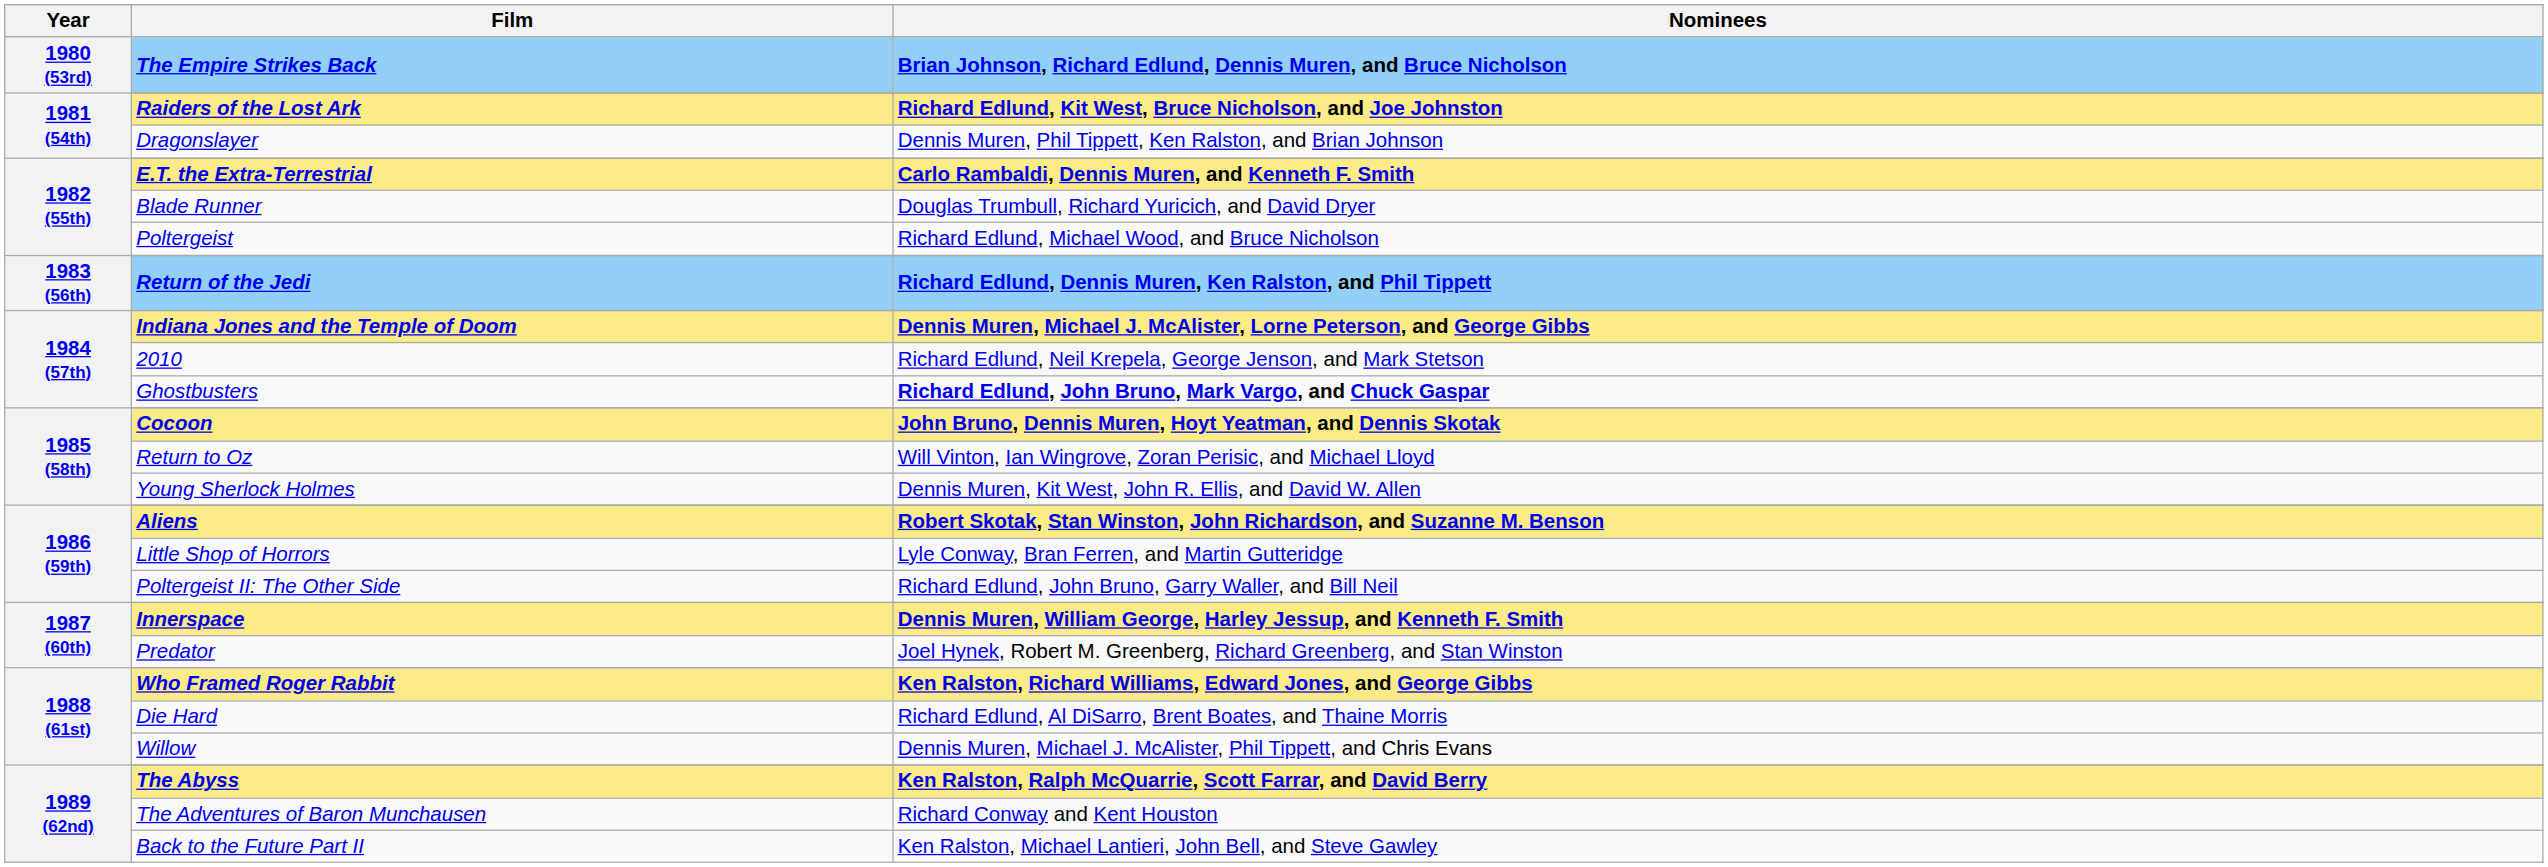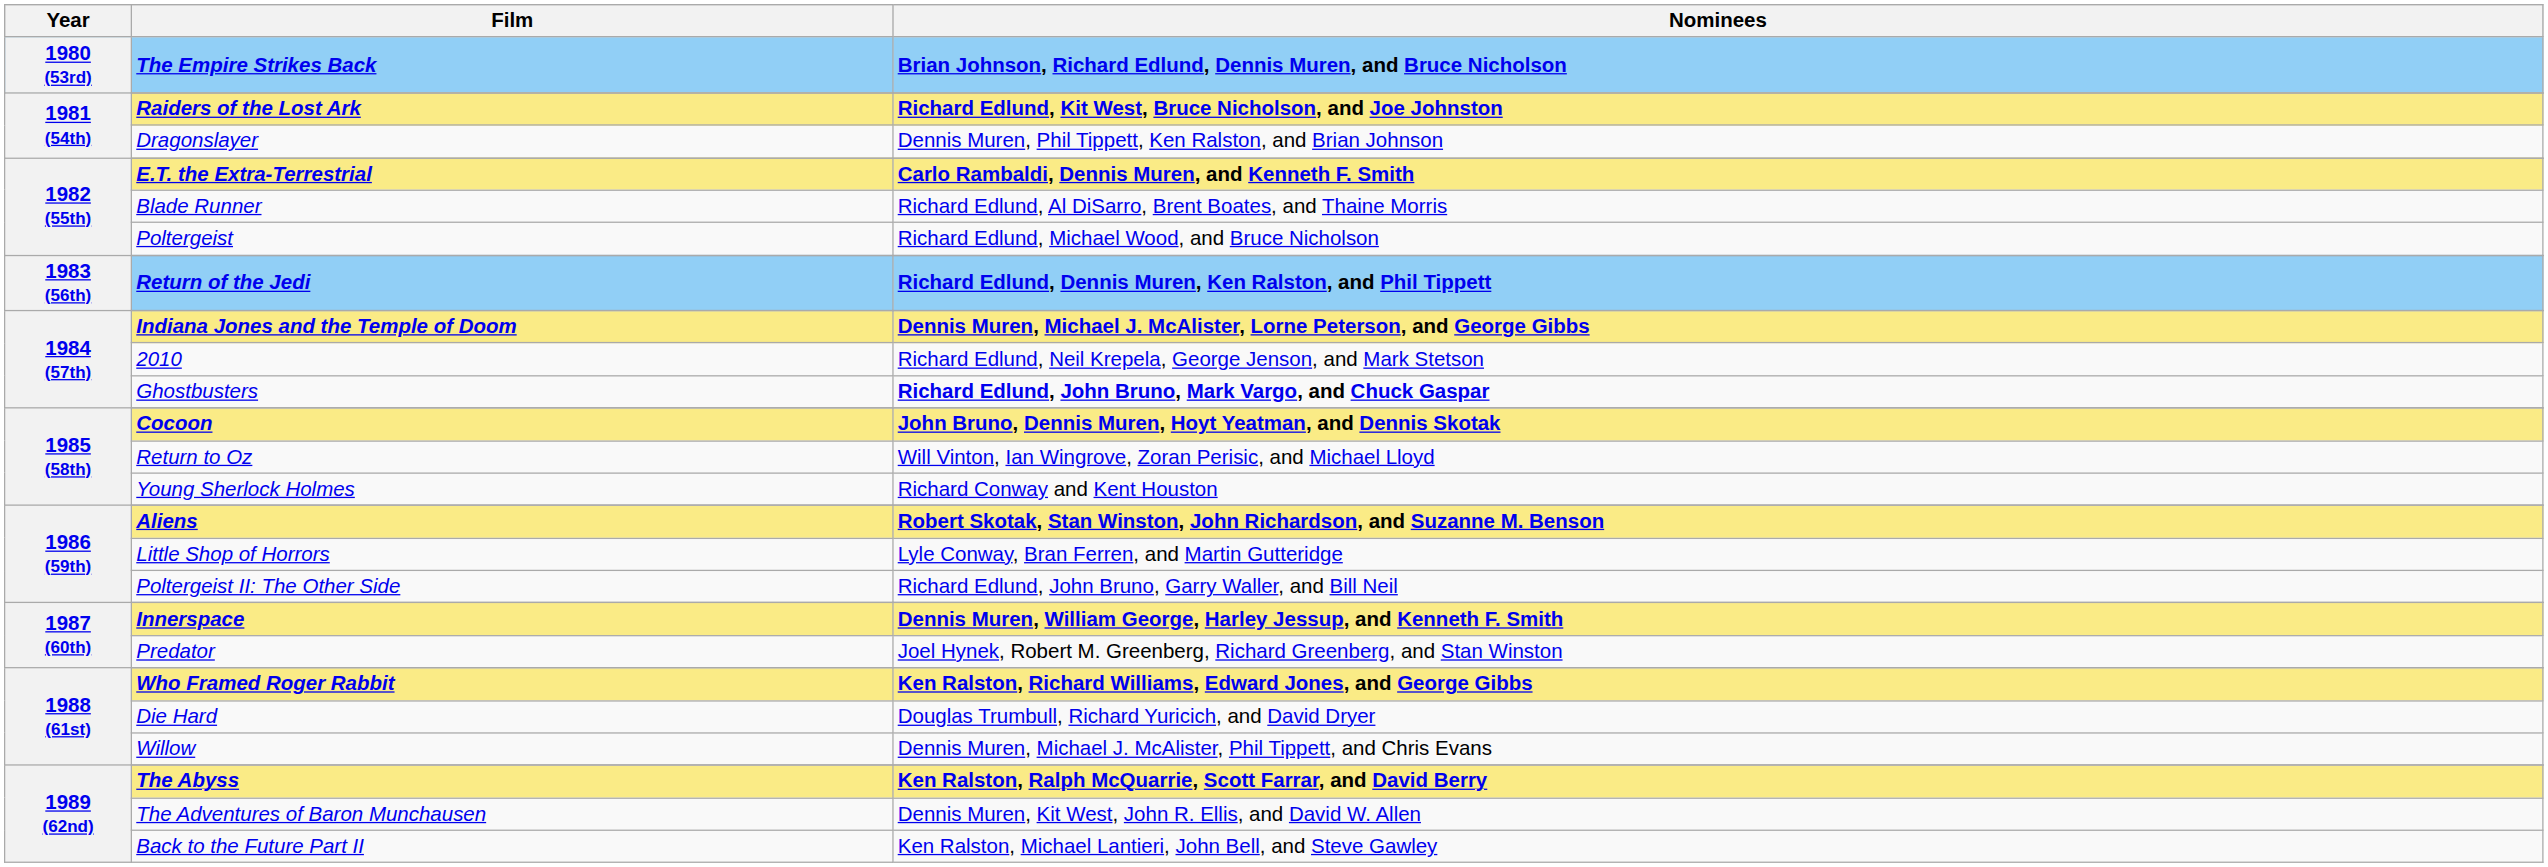Blade Runner | Nominees: Douglas Trumbull, Richard Yuricich, and David Dryer -> Richard Edlund, Al DiSarro, Brent Boates, and Thaine Morris
Young Sherlock Holmes | Nominees: Dennis Muren, Kit West, John R. Ellis, and David W. Allen -> Richard Conway and Kent Houston
Die Hard | Nominees: Richard Edlund, Al DiSarro, Brent Boates, and Thaine Morris -> Douglas Trumbull, Richard Yuricich, and David Dryer
The Adventures of Baron Munchausen | Nominees: Richard Conway and Kent Houston -> Dennis Muren, Kit West, John R. Ellis, and David W. Allen
